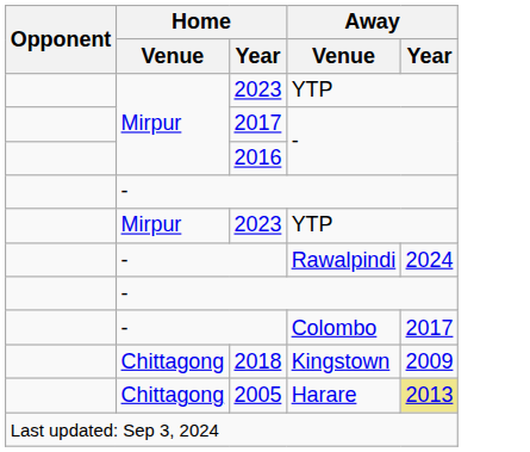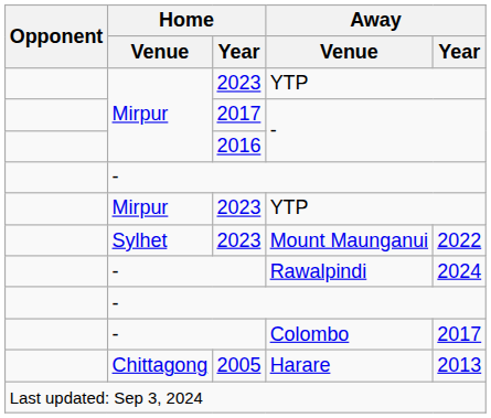+ row: Sylhet | 2023 | Mount Maunganui | 2022
- row: Chittagong | 2018 | Kingstown | 2009
Harare | Away / Year: khaki background -> no background
